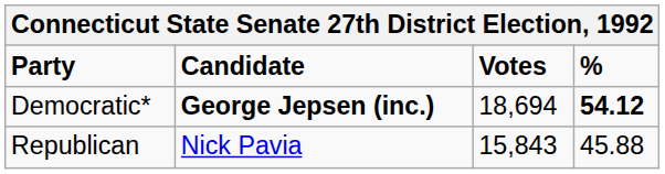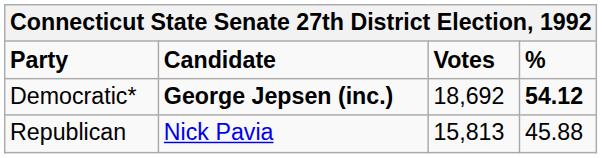Democratic* | Votes: 18,694 -> 18,692
Republican | Votes: 15,843 -> 15,813
